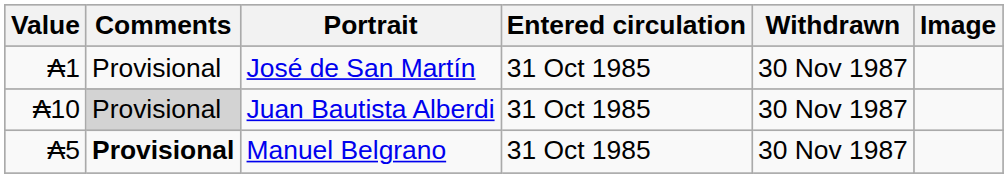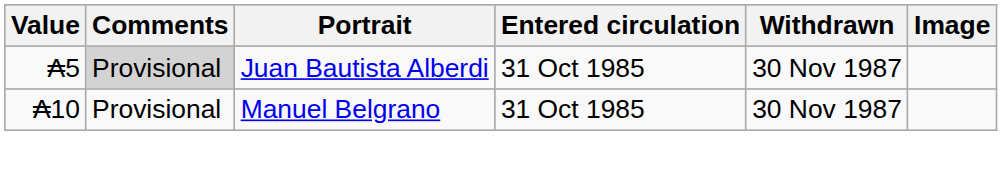- row: ₳1 | Provisional | José de San Martín | 31 Oct 1985 | 30 Nov 1987
Juan Bautista Alberdi | Value: ₳10 -> ₳5
Manuel Belgrano | Value: ₳5 -> ₳10
Manuel Belgrano | Comments: bold -> normal
